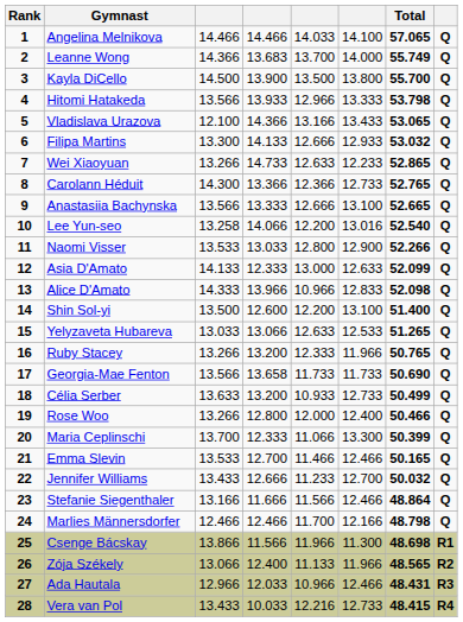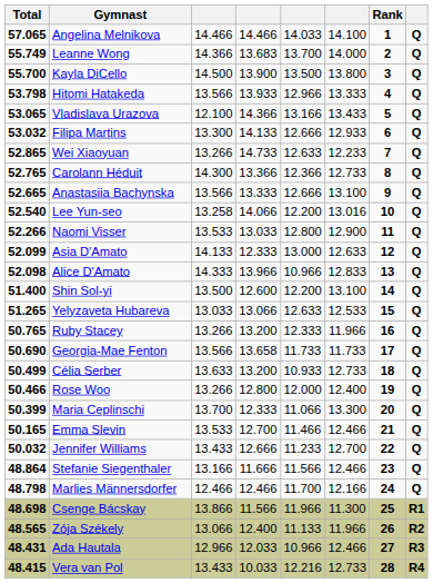columns swapped: Rank <-> Total
